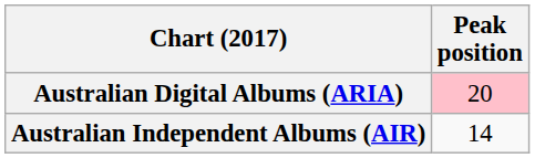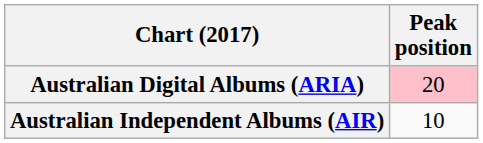Australian Independent Albums (AIR) | Peak position: 14 -> 10
